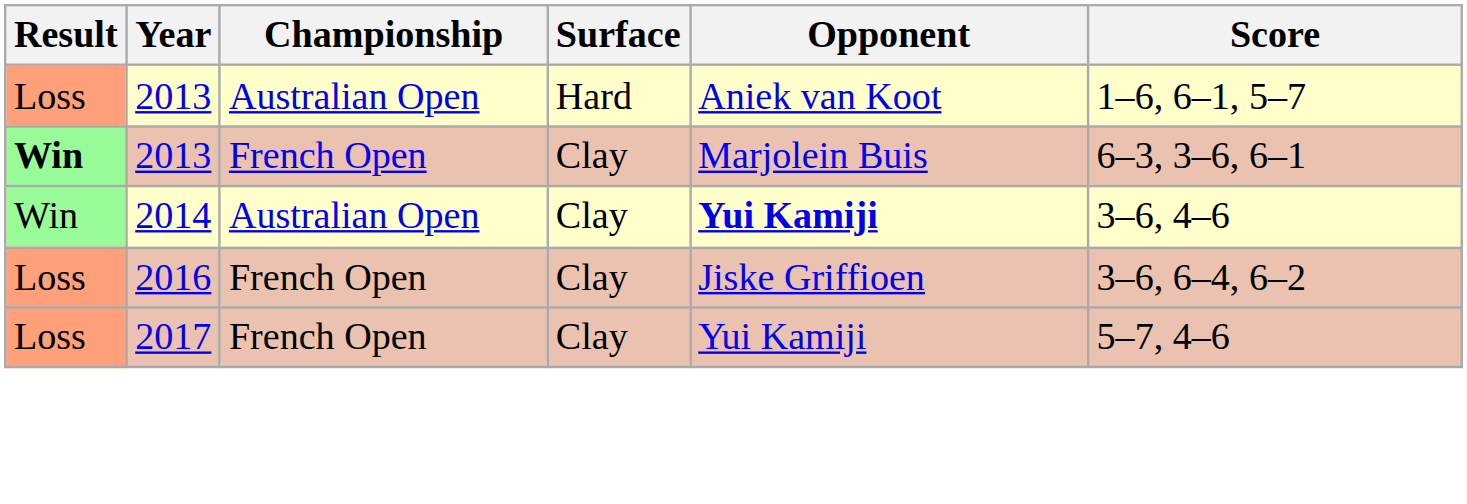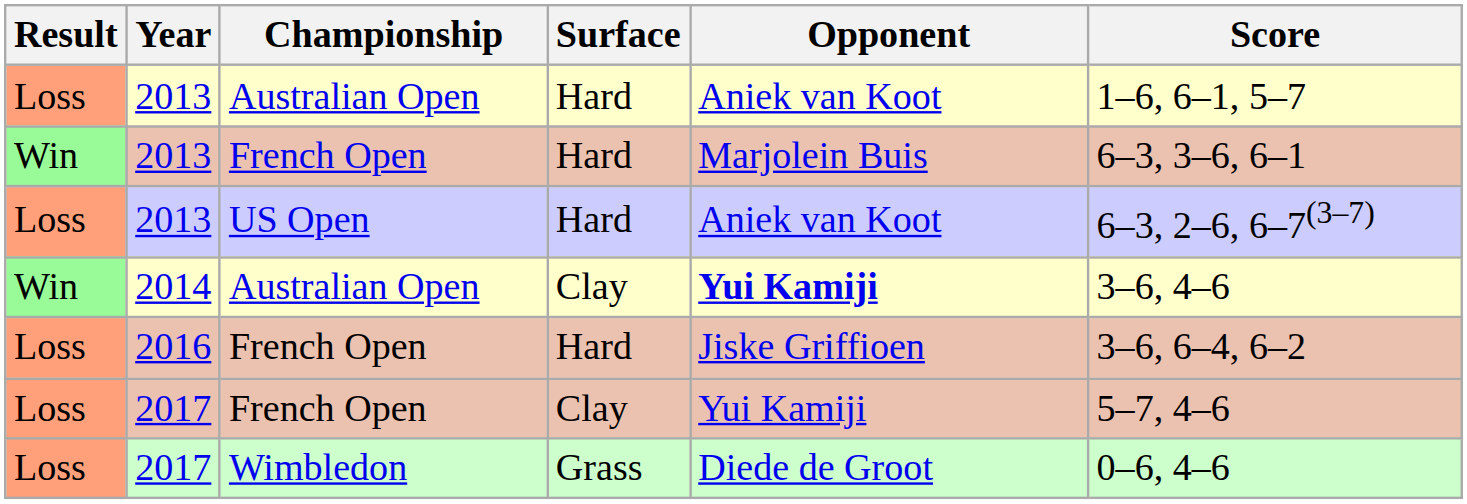2013 / French Open | Result: bold -> normal
2013 / French Open | Surface: Clay -> Hard
+ row: Loss | 2013 | US Open | Hard | Aniek van Koot | 6–3, 2–6, 6–7(3–7)
2016 | Surface: Clay -> Hard
+ row: Loss | 2017 | Wimbledon | Grass | Diede de Groot | 0–6, 4–6
